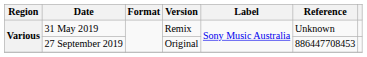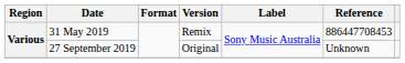31 May 2019 | Reference: Unknown -> 886447708453
27 September 2019 | Reference: 886447708453 -> Unknown
